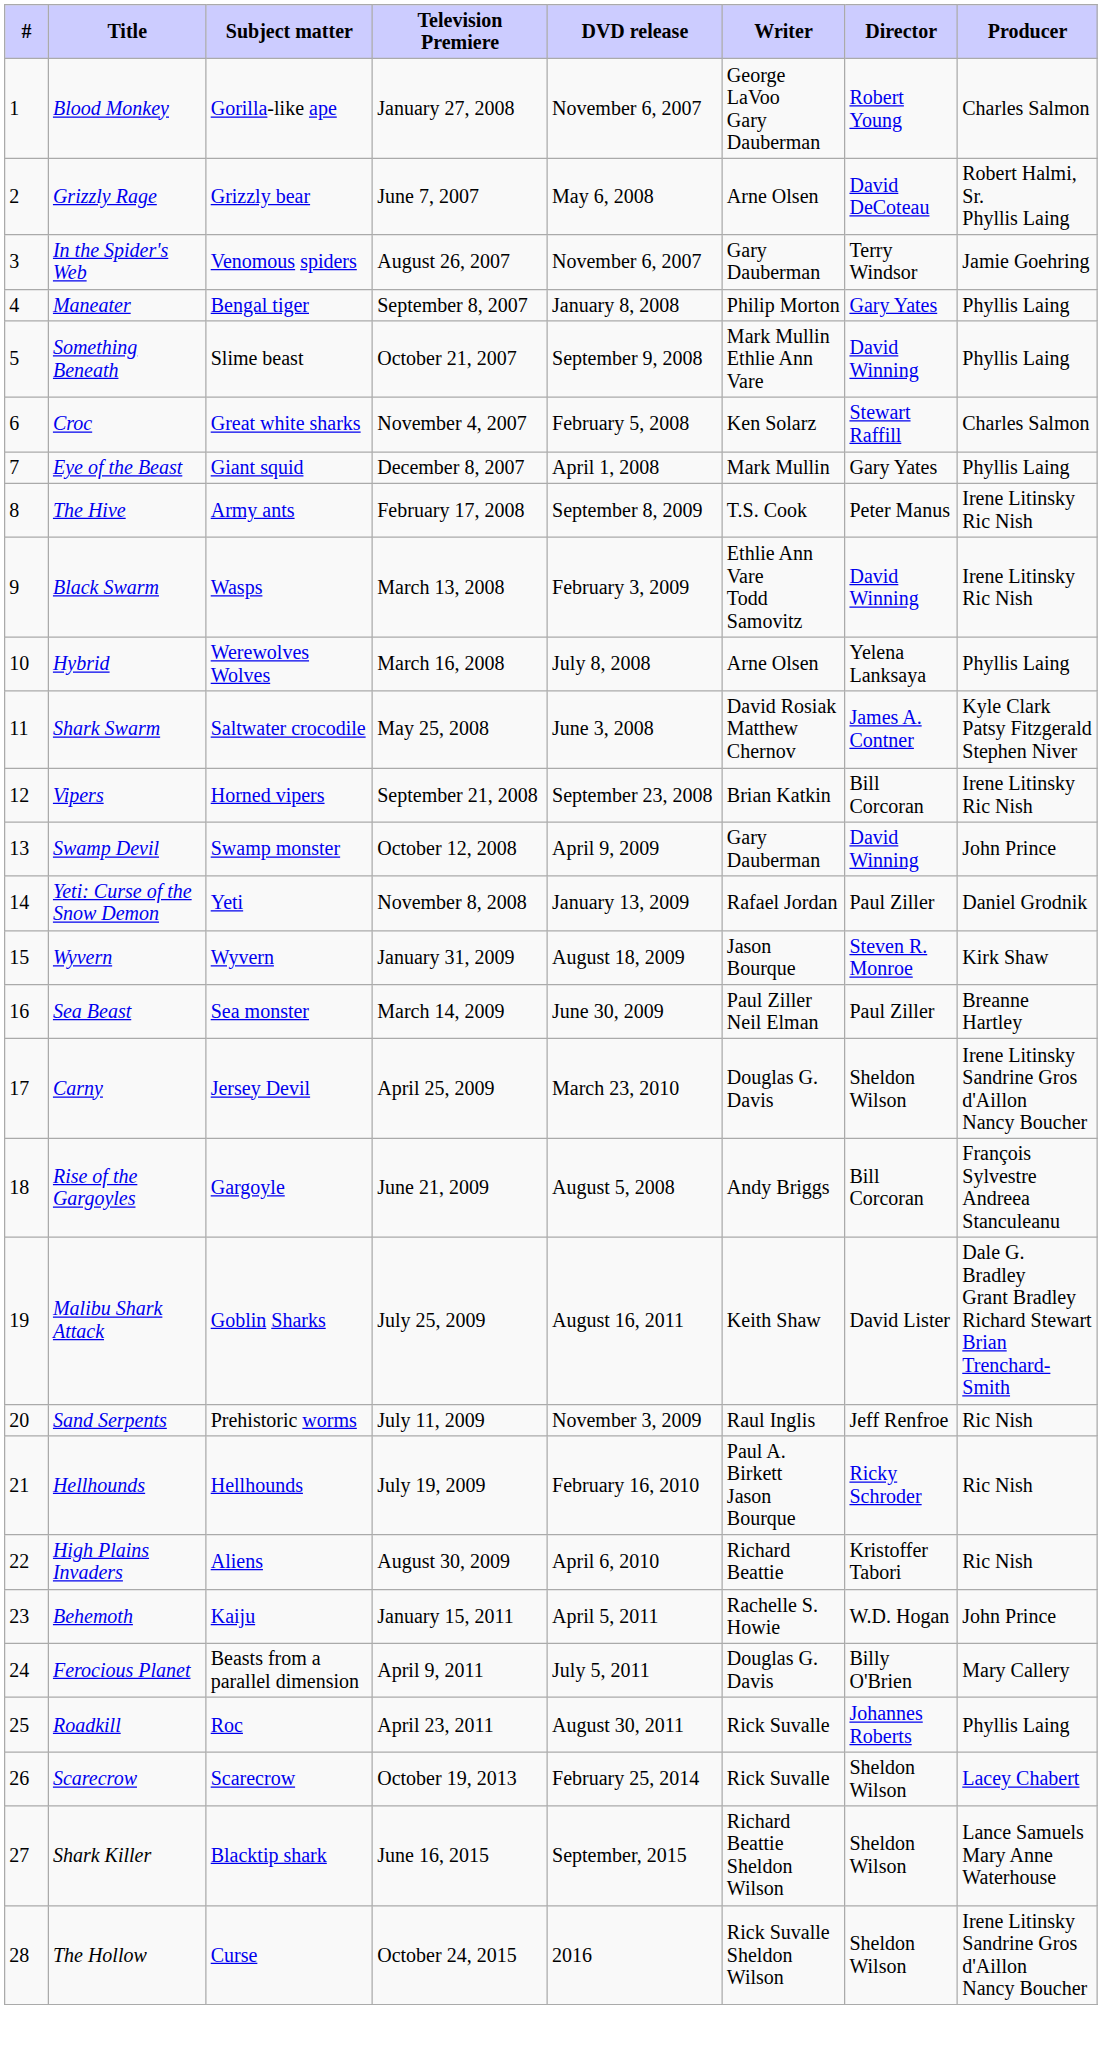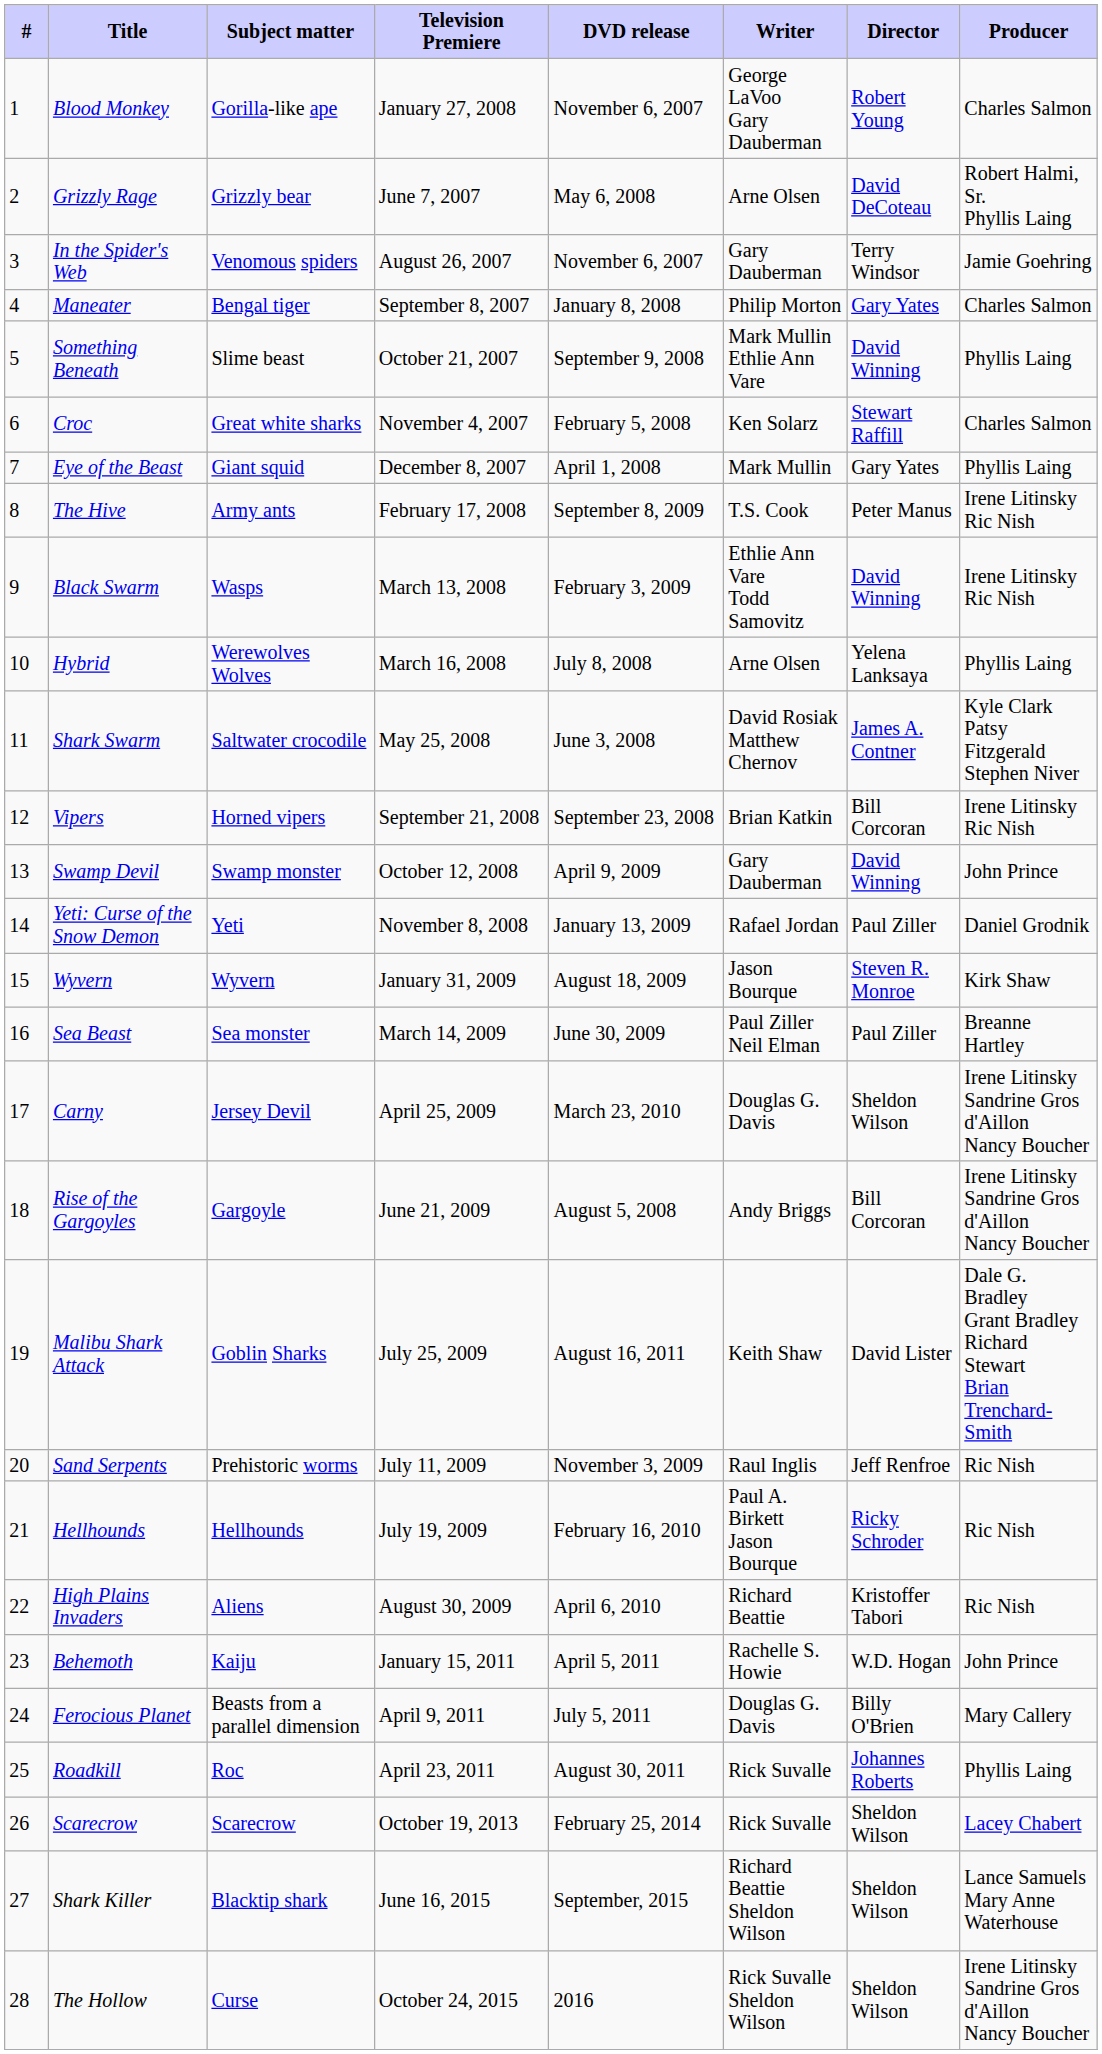Maneater | Producer: Phyllis Laing -> Charles Salmon
Rise of the Gargoyles | Producer: François Sylvestre Andreea Stanculeanu -> Irene Litinsky Sandrine Gros d'Aillon Nancy Boucher
